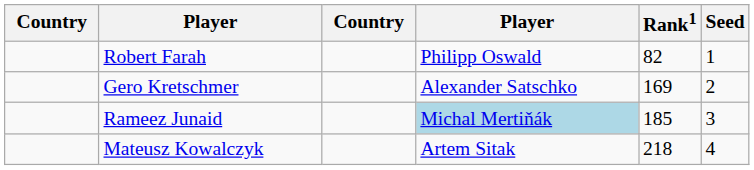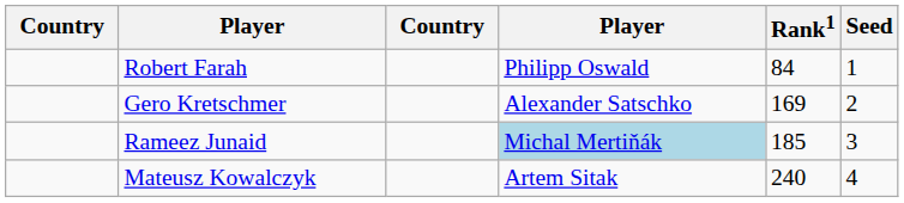Robert Farah | Rank1: 82 -> 84
Mateusz Kowalczyk | Rank1: 218 -> 240
